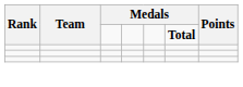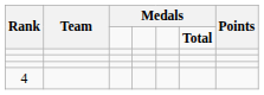+ row: 4
